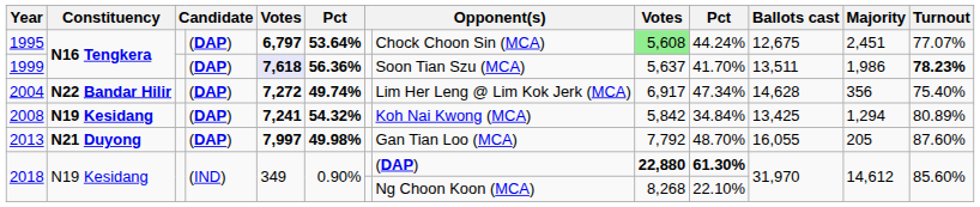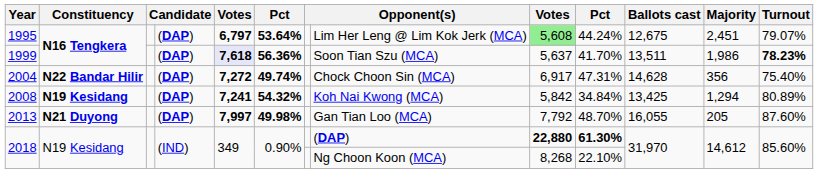1995 | column 8: Chock Choon Sin (MCA) -> Lim Her Leng @ Lim Kok Jerk (MCA)
1995 | Turnout: 77.07% -> 79.07%
2004 | column 8: Lim Her Leng @ Lim Kok Jerk (MCA) -> Chock Choon Sin (MCA)
2004 | column 10: 47.34% -> 47.31%
